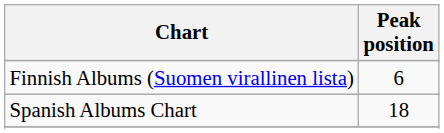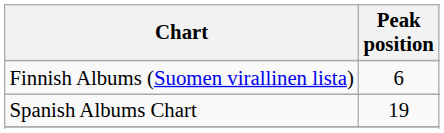Spanish Albums Chart | Peak position: 18 -> 19
